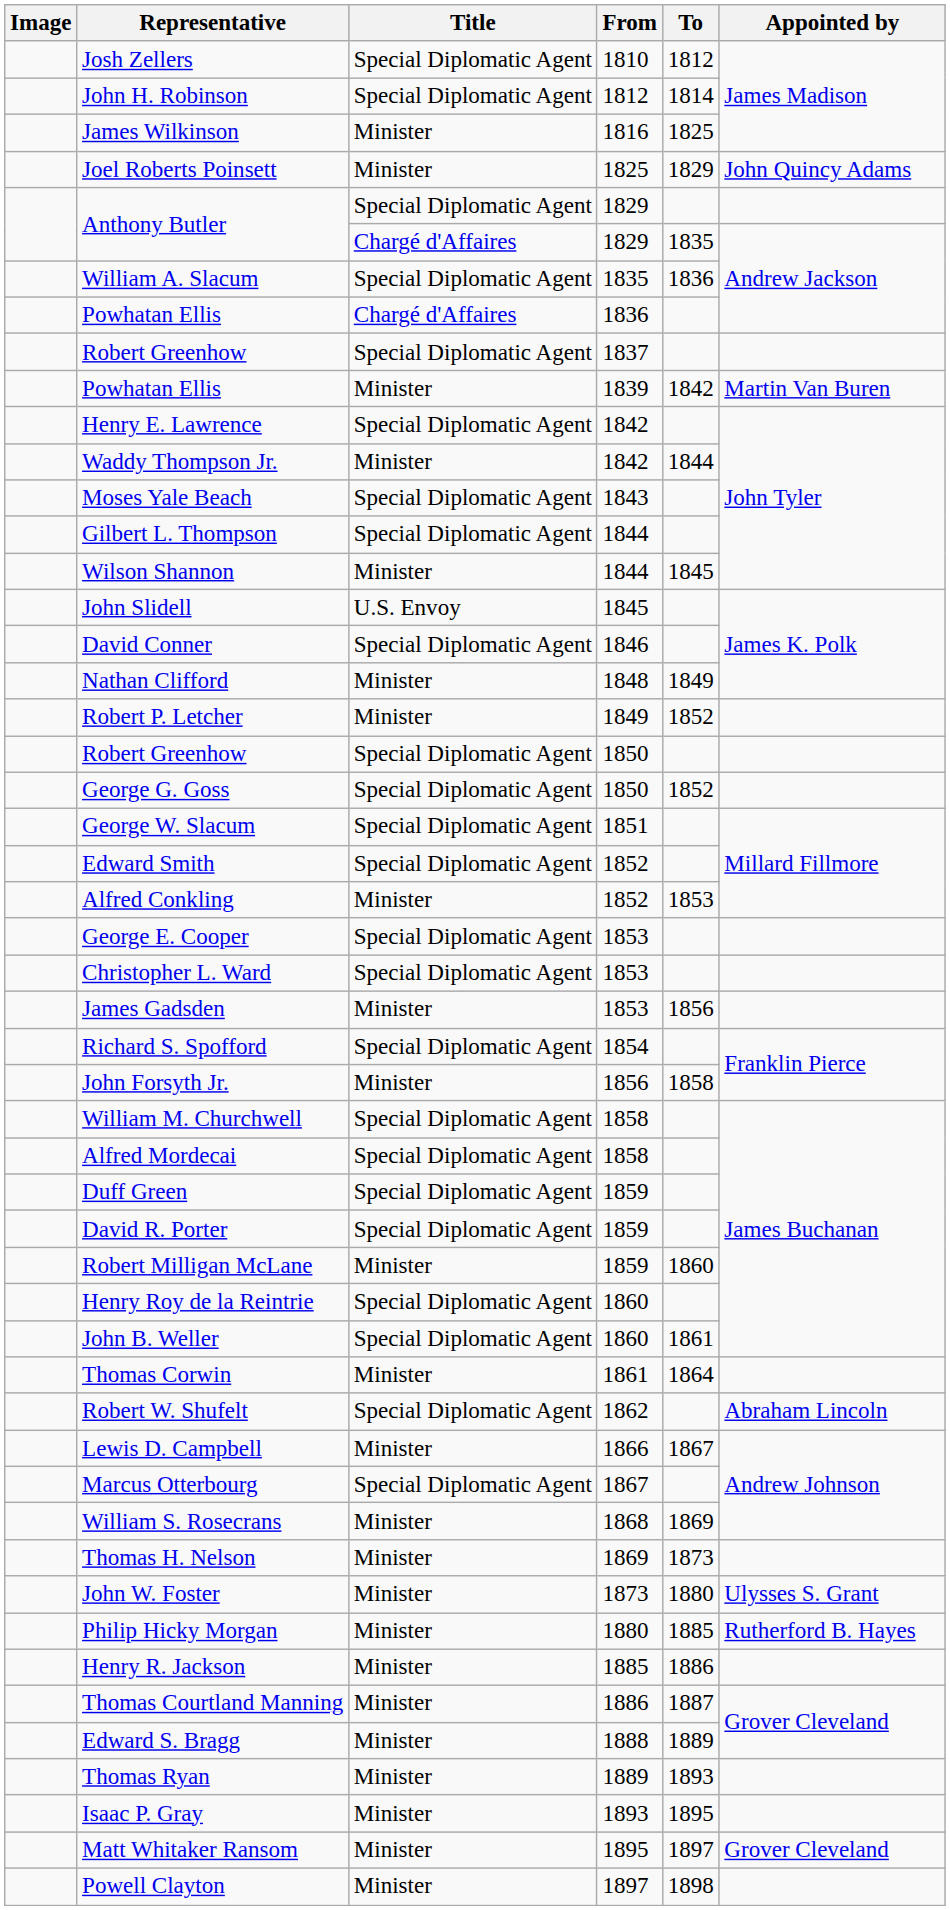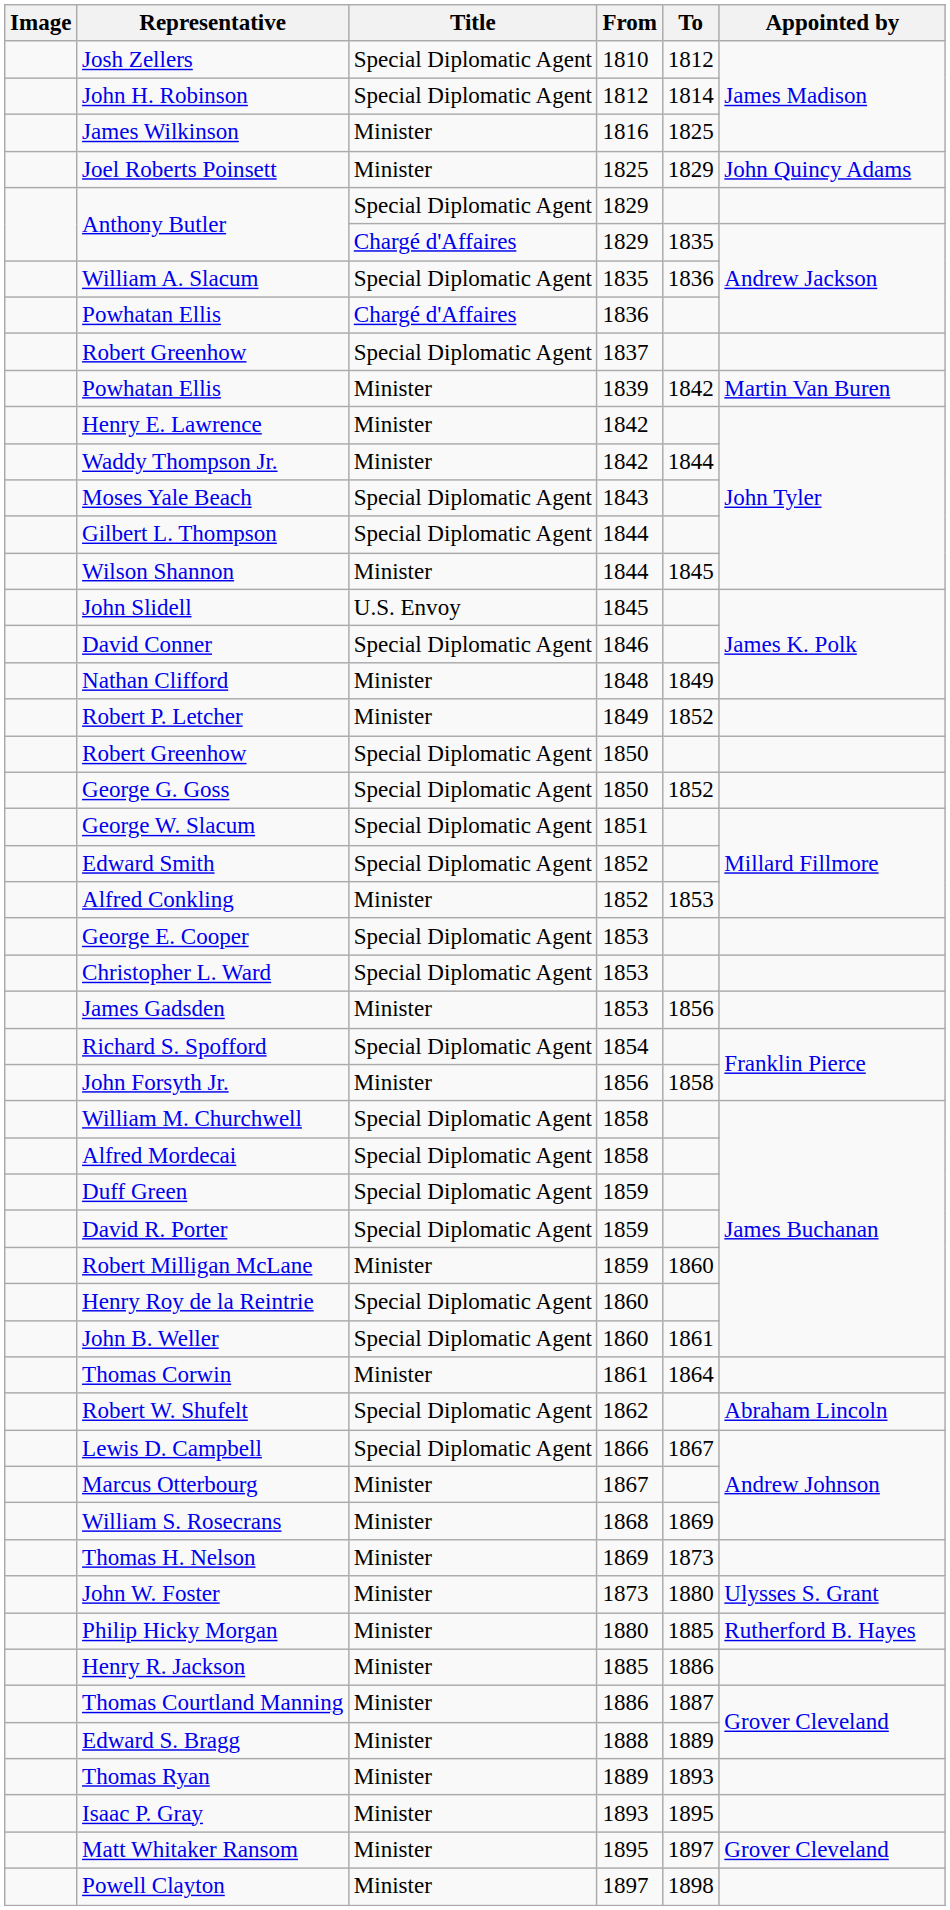Henry E. Lawrence | Title: Special Diplomatic Agent -> Minister
Lewis D. Campbell | Title: Minister -> Special Diplomatic Agent
Marcus Otterbourg | Title: Special Diplomatic Agent -> Minister
